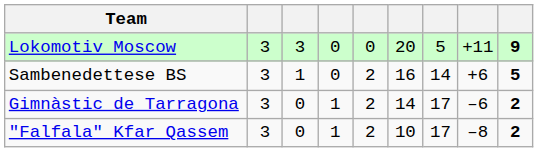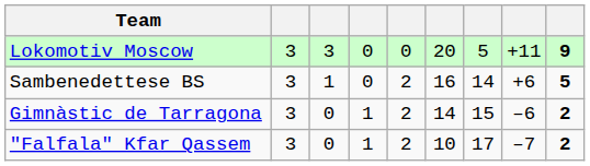Gimnàstic de Tarragona | column 7: 17 -> 15
"Falfala" Kfar Qassem | column 8: –8 -> –7
